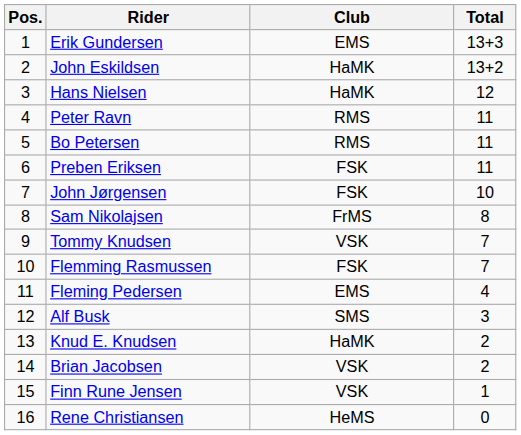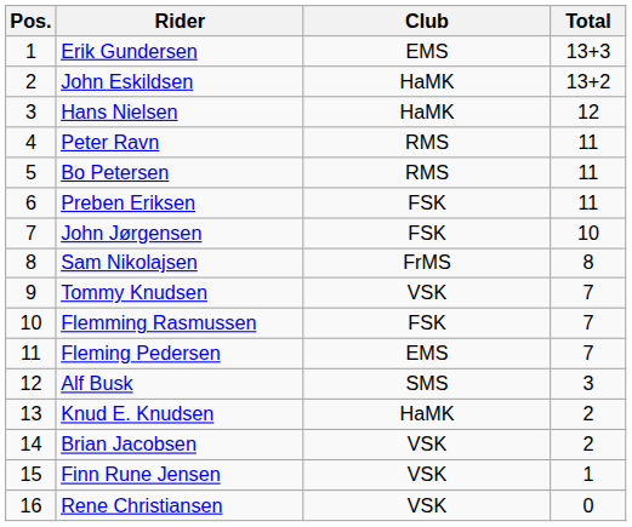Fleming Pedersen | Total: 4 -> 7
Rene Christiansen | Club: HeMS -> VSK
